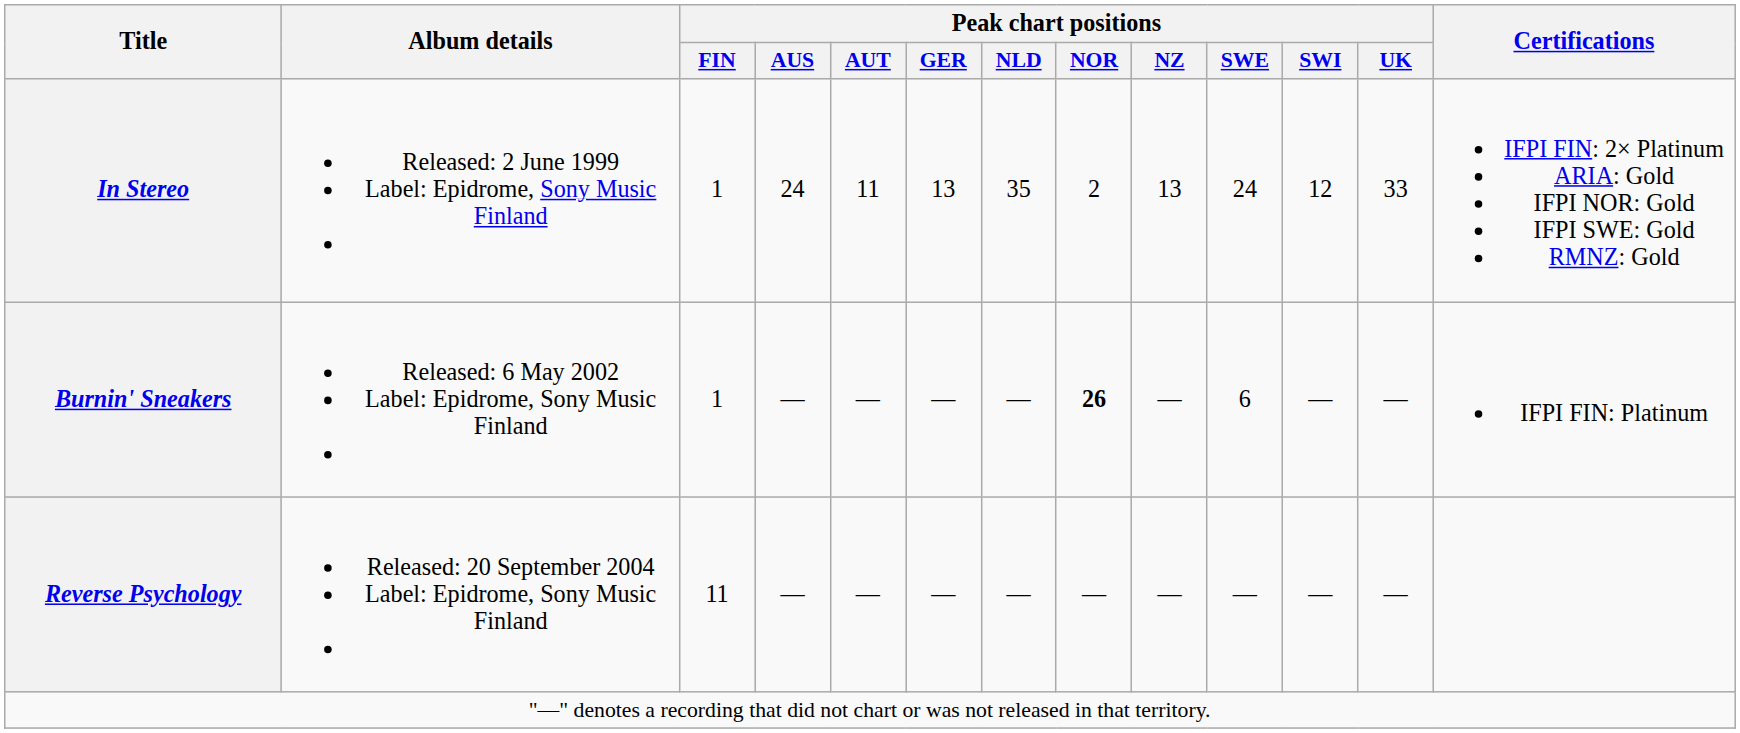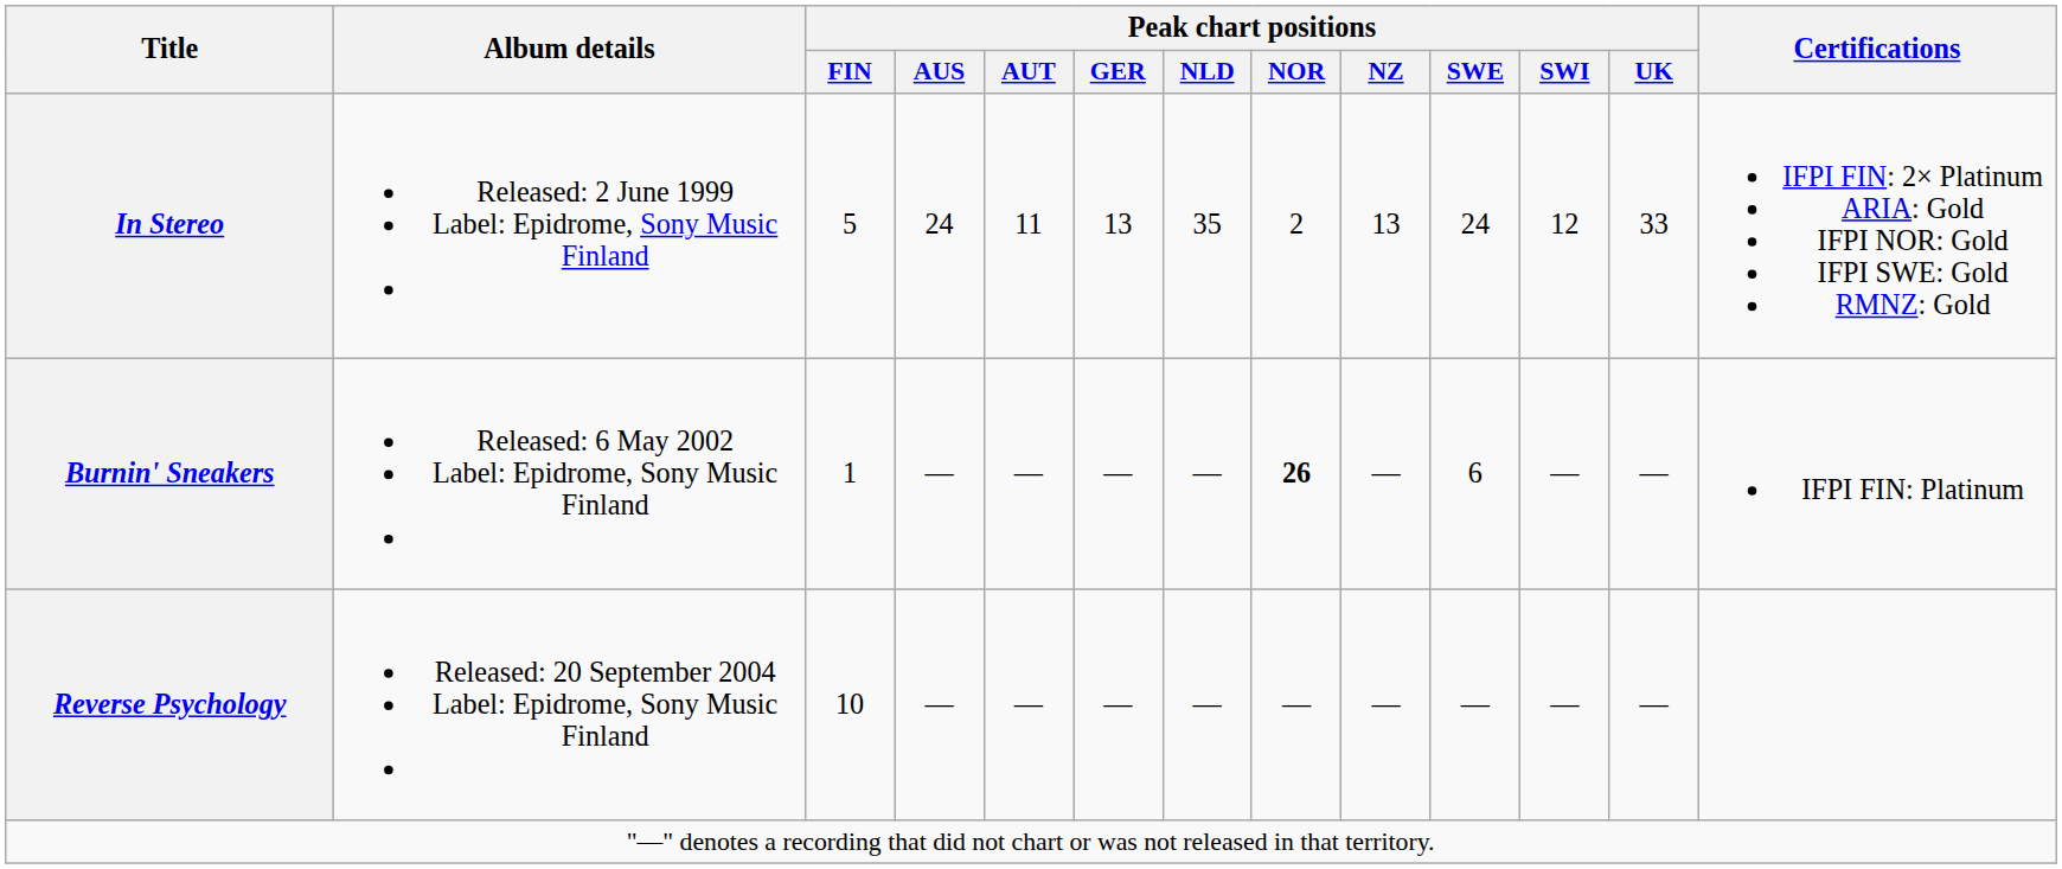In Stereo | Peak chart positions / FIN: 1 -> 5
Reverse Psychology | Peak chart positions / FIN: 11 -> 10
